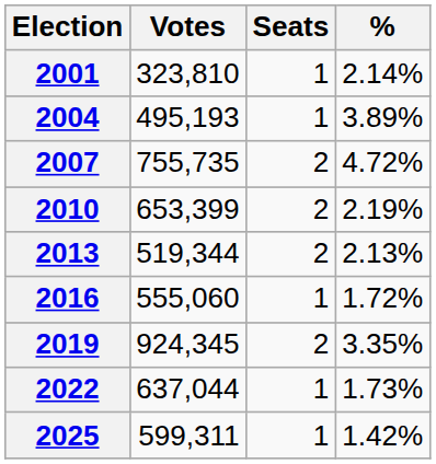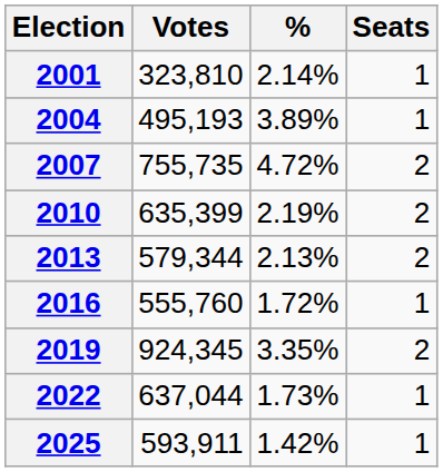columns swapped: % <-> Seats
2010 | Votes: 653,399 -> 635,399
2013 | Votes: 519,344 -> 579,344
2016 | Votes: 555,060 -> 555,760
2025 | Votes: 599,311 -> 593,911
